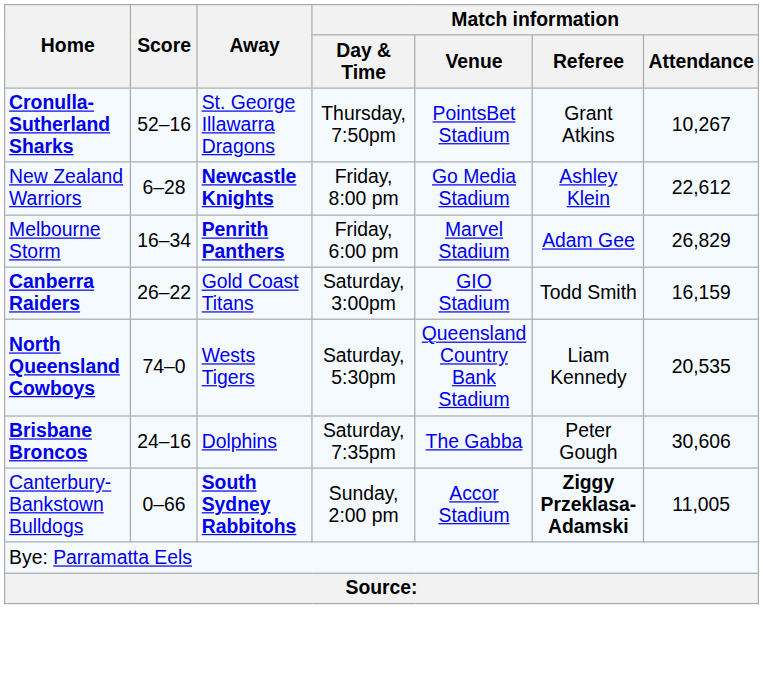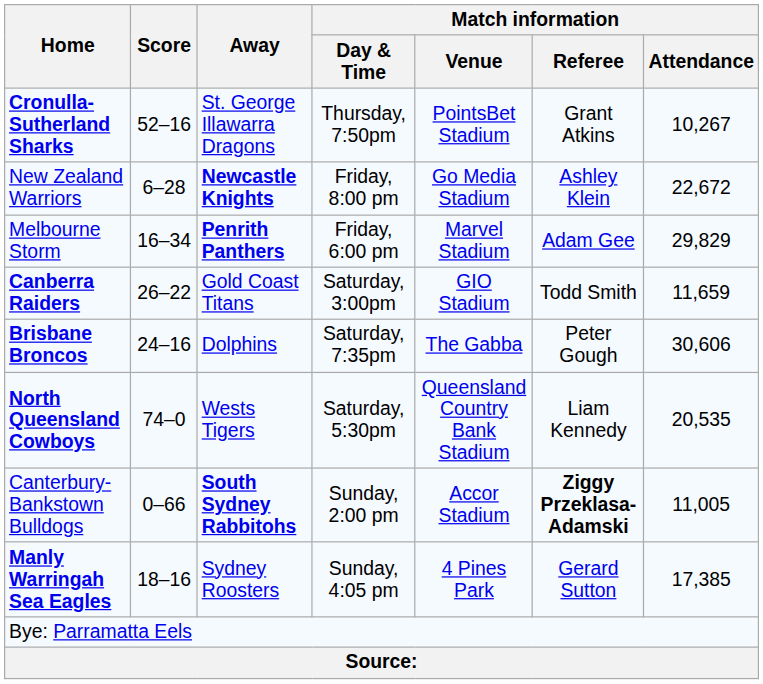New Zealand Warriors | Match information / Attendance: 22,612 -> 22,672
Melbourne Storm | Match information / Attendance: 26,829 -> 29,829
Canberra Raiders | Match information / Attendance: 16,159 -> 11,659
rows swapped: North Queensland Cowboys <-> Brisbane Broncos
+ row: Manly Warringah Sea Eagles | 18–16 | Sydney Roosters | Sunday, 4:05 pm | 4 Pines Park | Gerard Sutton | 17,385
